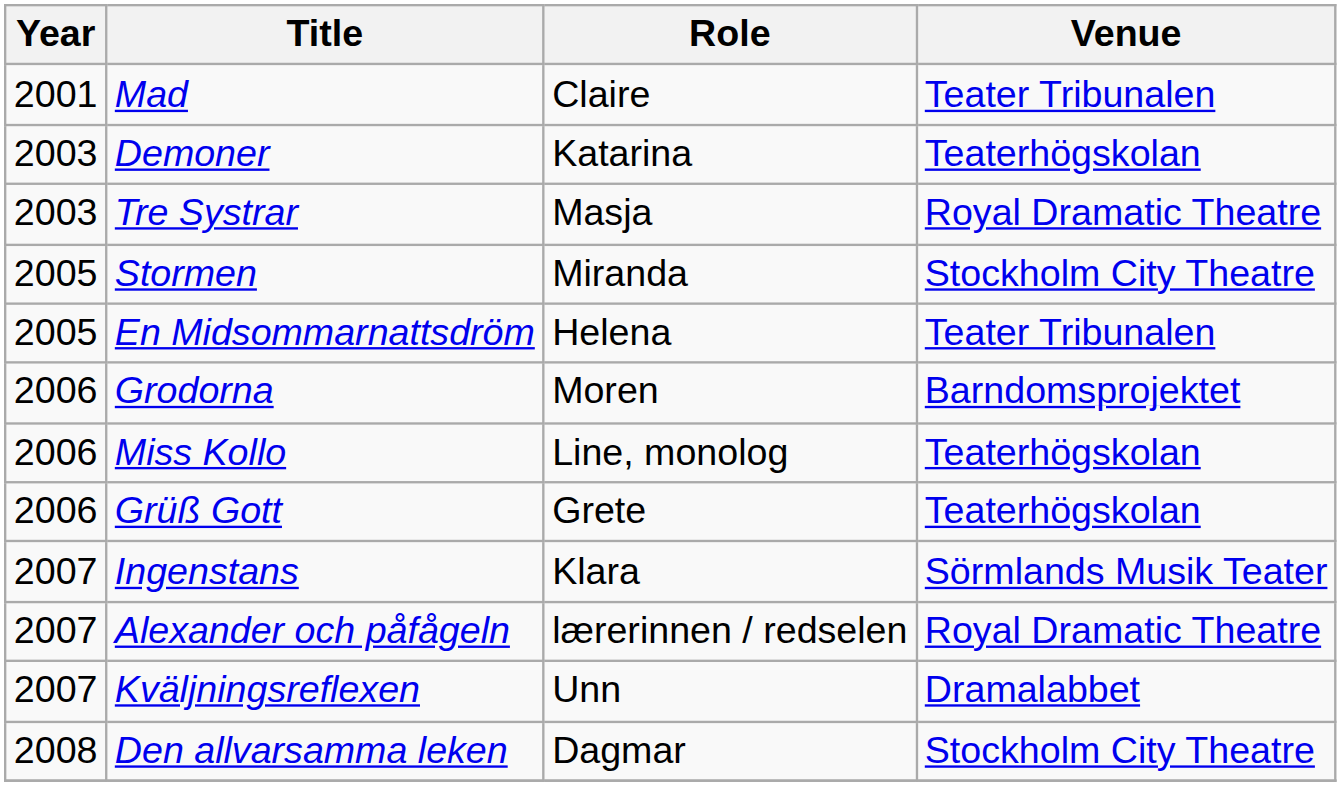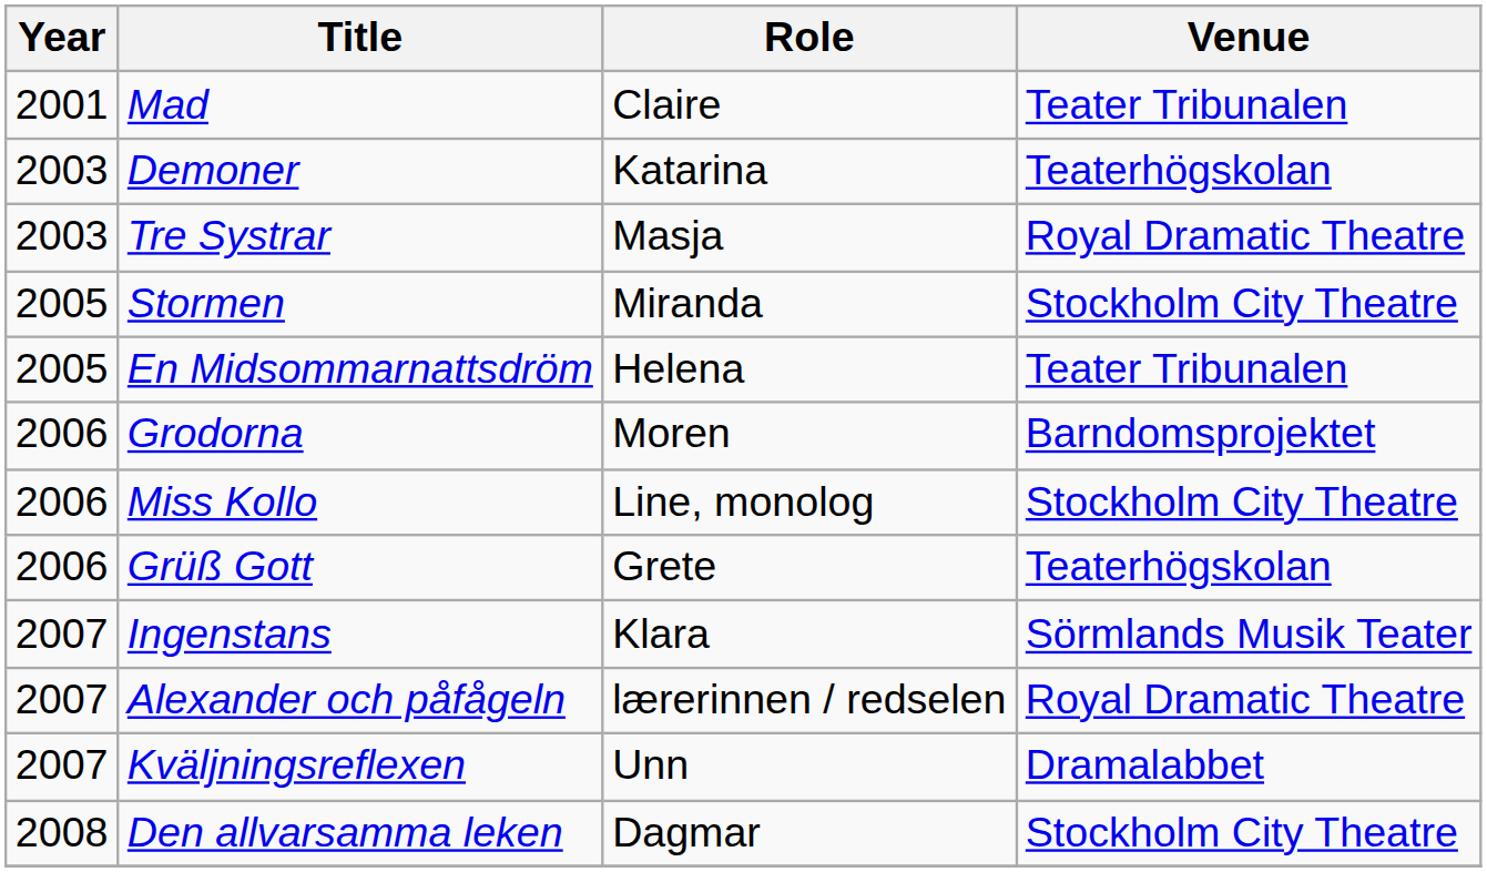Miss Kollo | Venue: Teaterhögskolan -> Stockholm City Theatre
